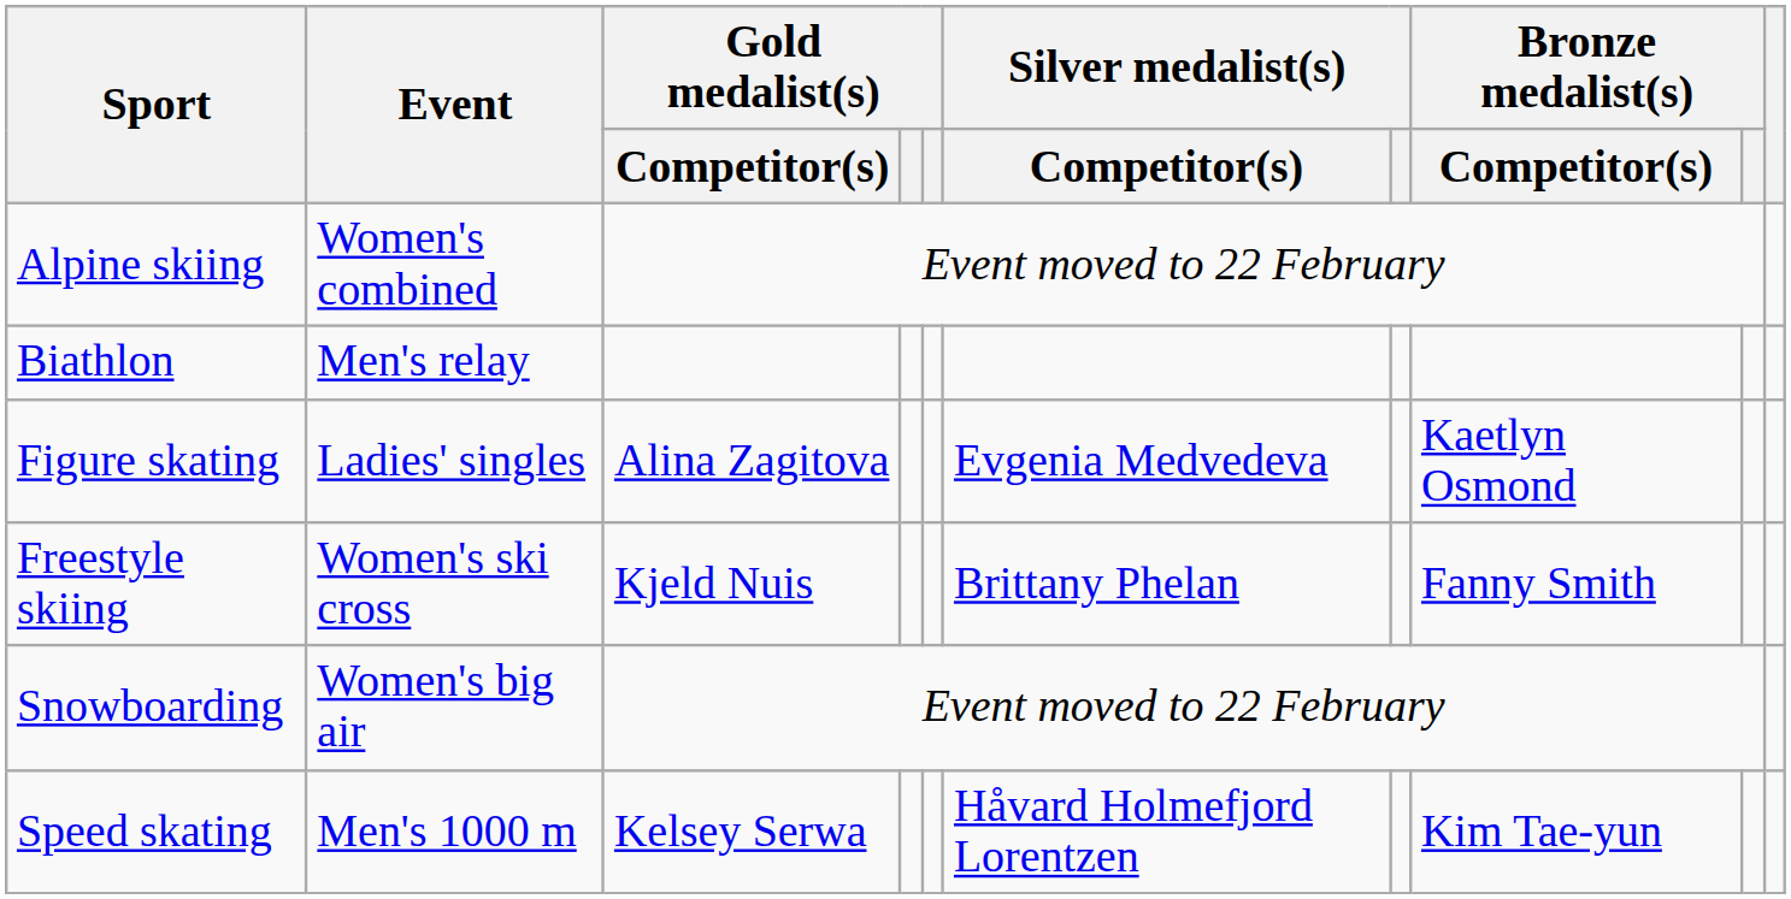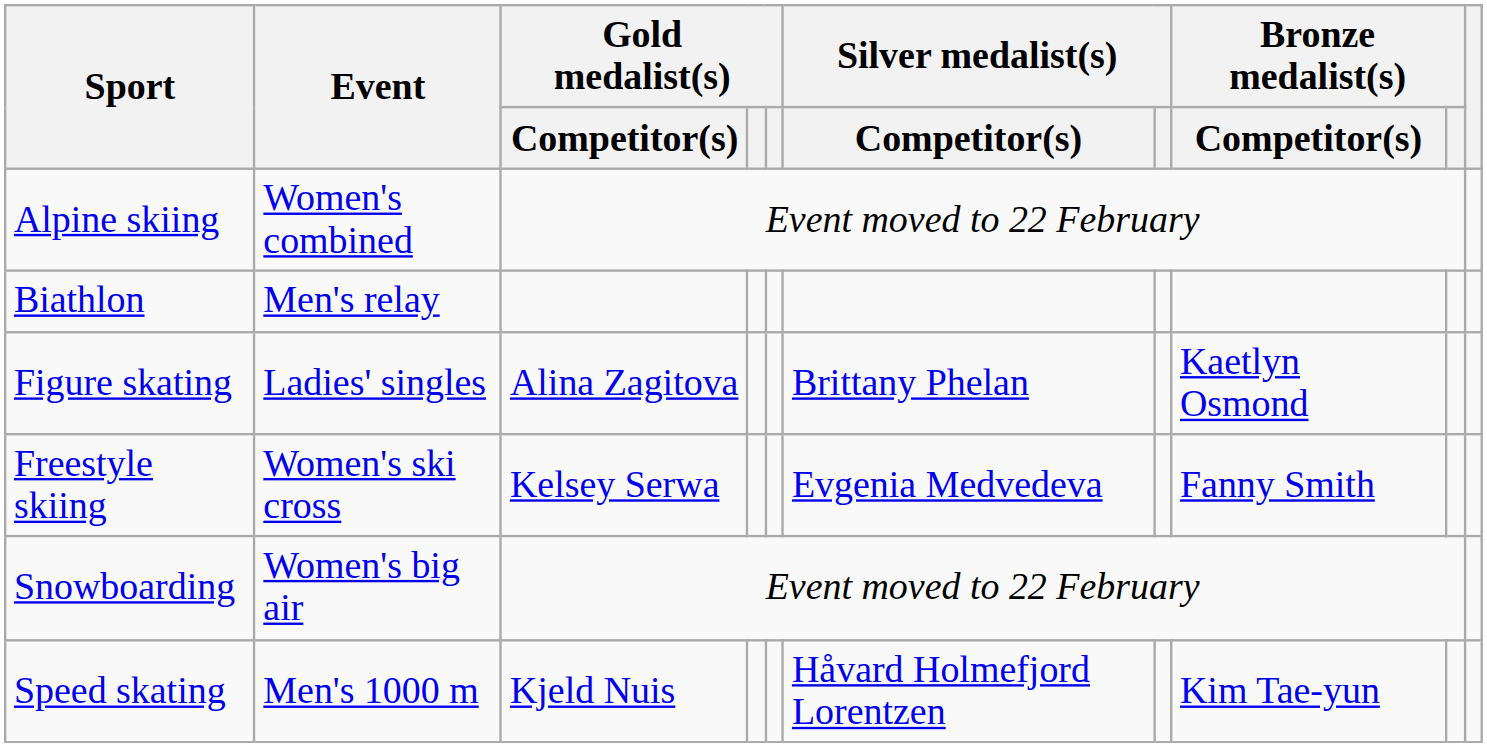Figure skating | Silver medalist(s) / Competitor(s): Evgenia Medvedeva -> Brittany Phelan
Freestyle skiing | Gold medalist(s) / Competitor(s): Kjeld Nuis -> Kelsey Serwa
Freestyle skiing | Silver medalist(s) / Competitor(s): Brittany Phelan -> Evgenia Medvedeva
Speed skating | Gold medalist(s) / Competitor(s): Kelsey Serwa -> Kjeld Nuis
